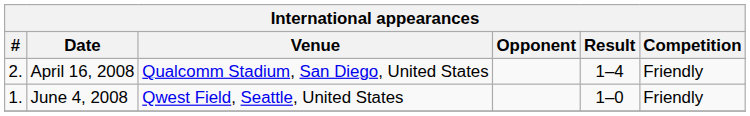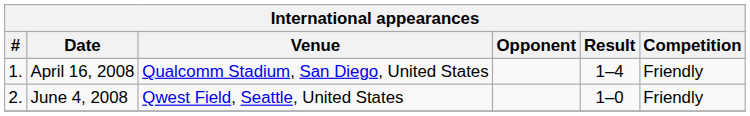April 16, 2008 | #: 2. -> 1.
June 4, 2008 | #: 1. -> 2.
